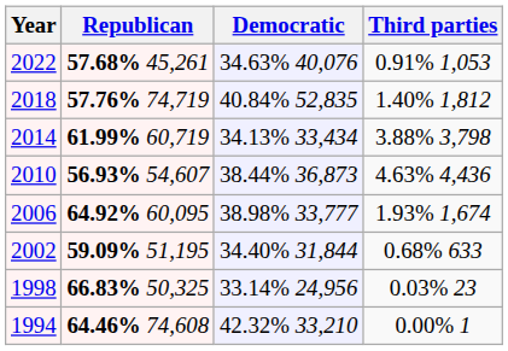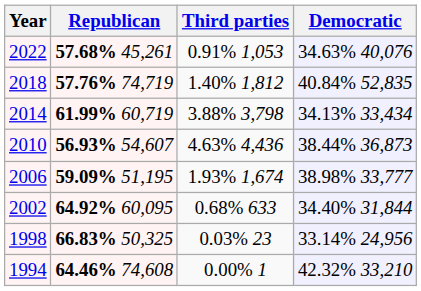columns swapped: Democratic <-> Third parties
2006 | Republican: 64.92% 60,095 -> 59.09% 51,195
2002 | Republican: 59.09% 51,195 -> 64.92% 60,095
